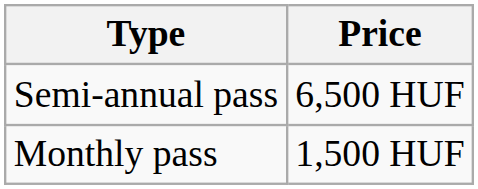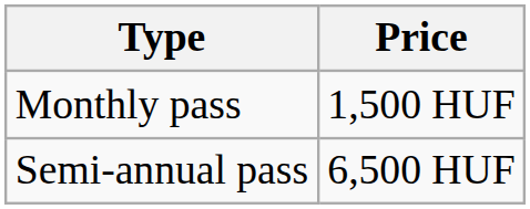rows swapped: Semi-annual pass <-> Monthly pass
